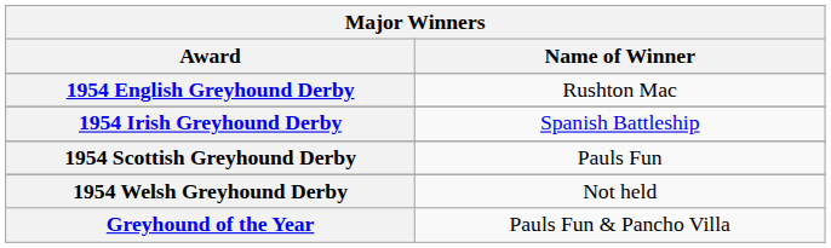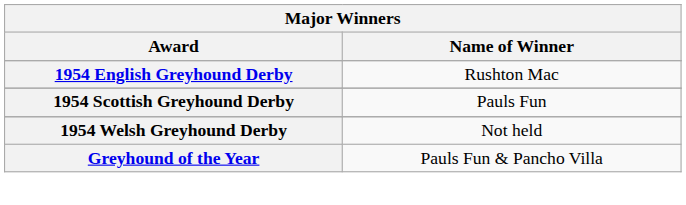- row: 1954 Irish Greyhound Derby | Spanish Battleship
